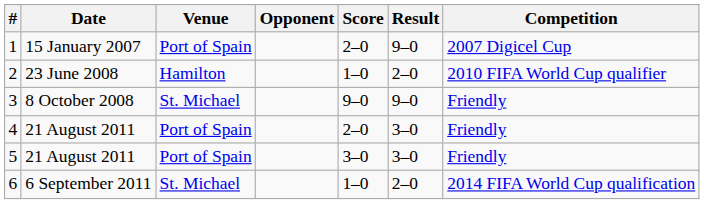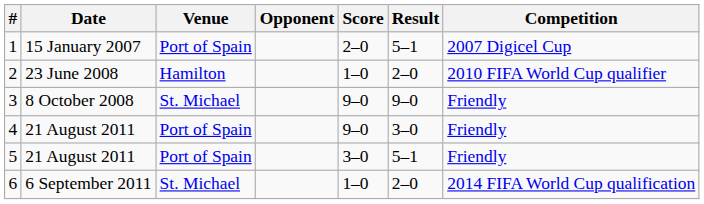1 | Result: 9–0 -> 5–1
4 | Score: 2–0 -> 9–0
5 | Result: 3–0 -> 5–1
